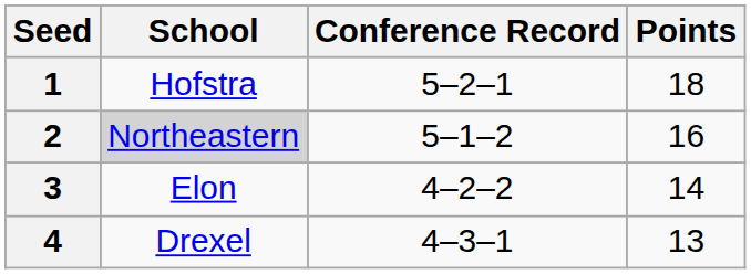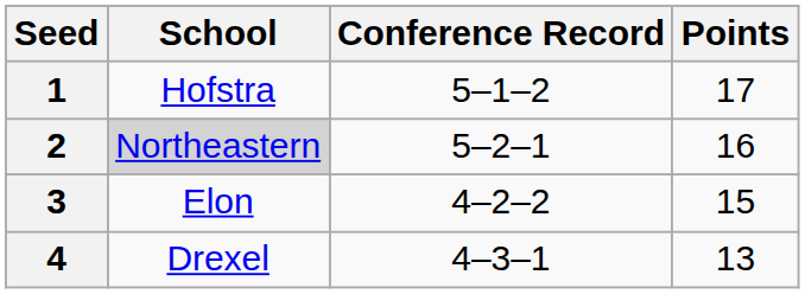1 | Conference Record: 5–2–1 -> 5–1–2
1 | Points: 18 -> 17
2 | Conference Record: 5–1–2 -> 5–2–1
3 | Points: 14 -> 15
